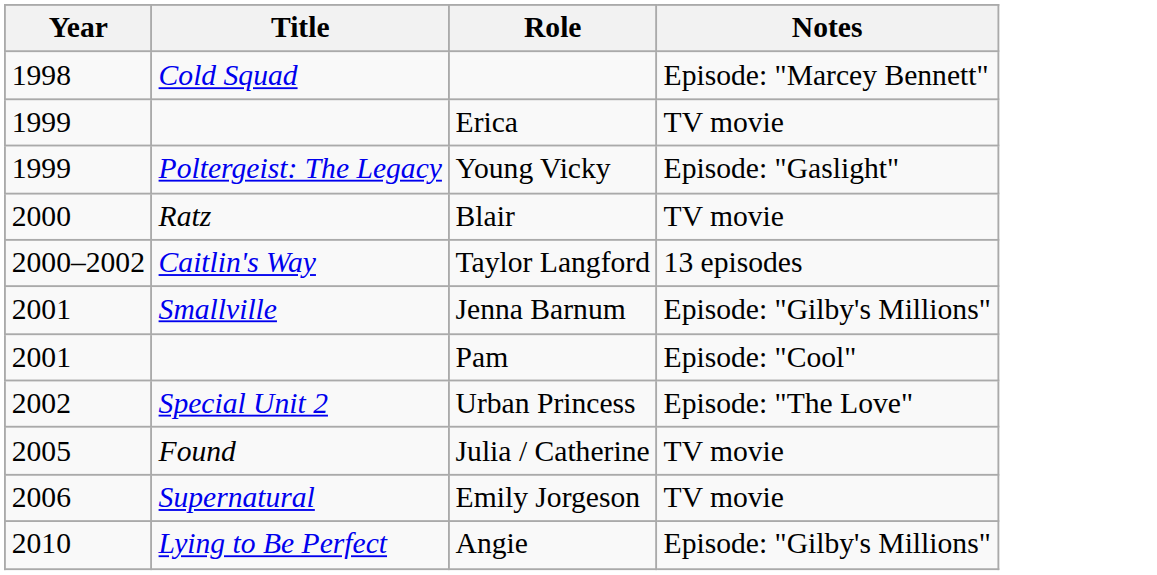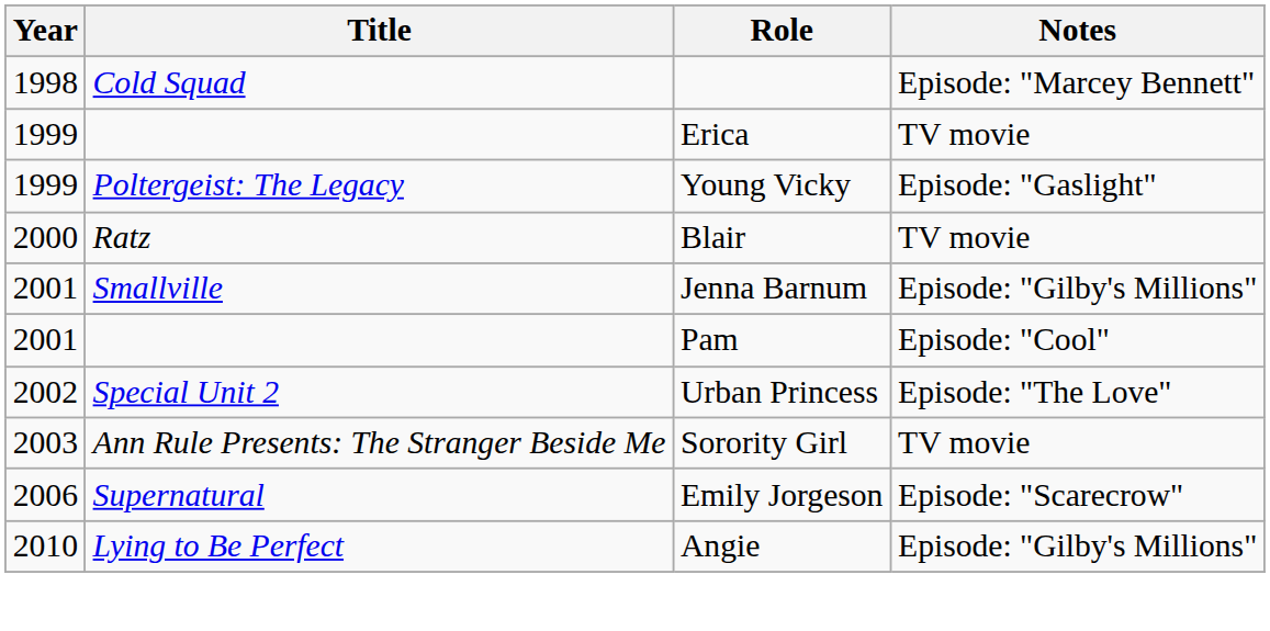- row: 2000–2002 | Caitlin's Way | Taylor Langford | 13 episodes
+ row: 2003 | Ann Rule Presents: The Stranger Beside Me | Sorority Girl | TV movie
- row: 2005 | Found | Julia / Catherine | TV movie
Emily Jorgeson | Notes: TV movie -> Episode: "Scarecrow"
